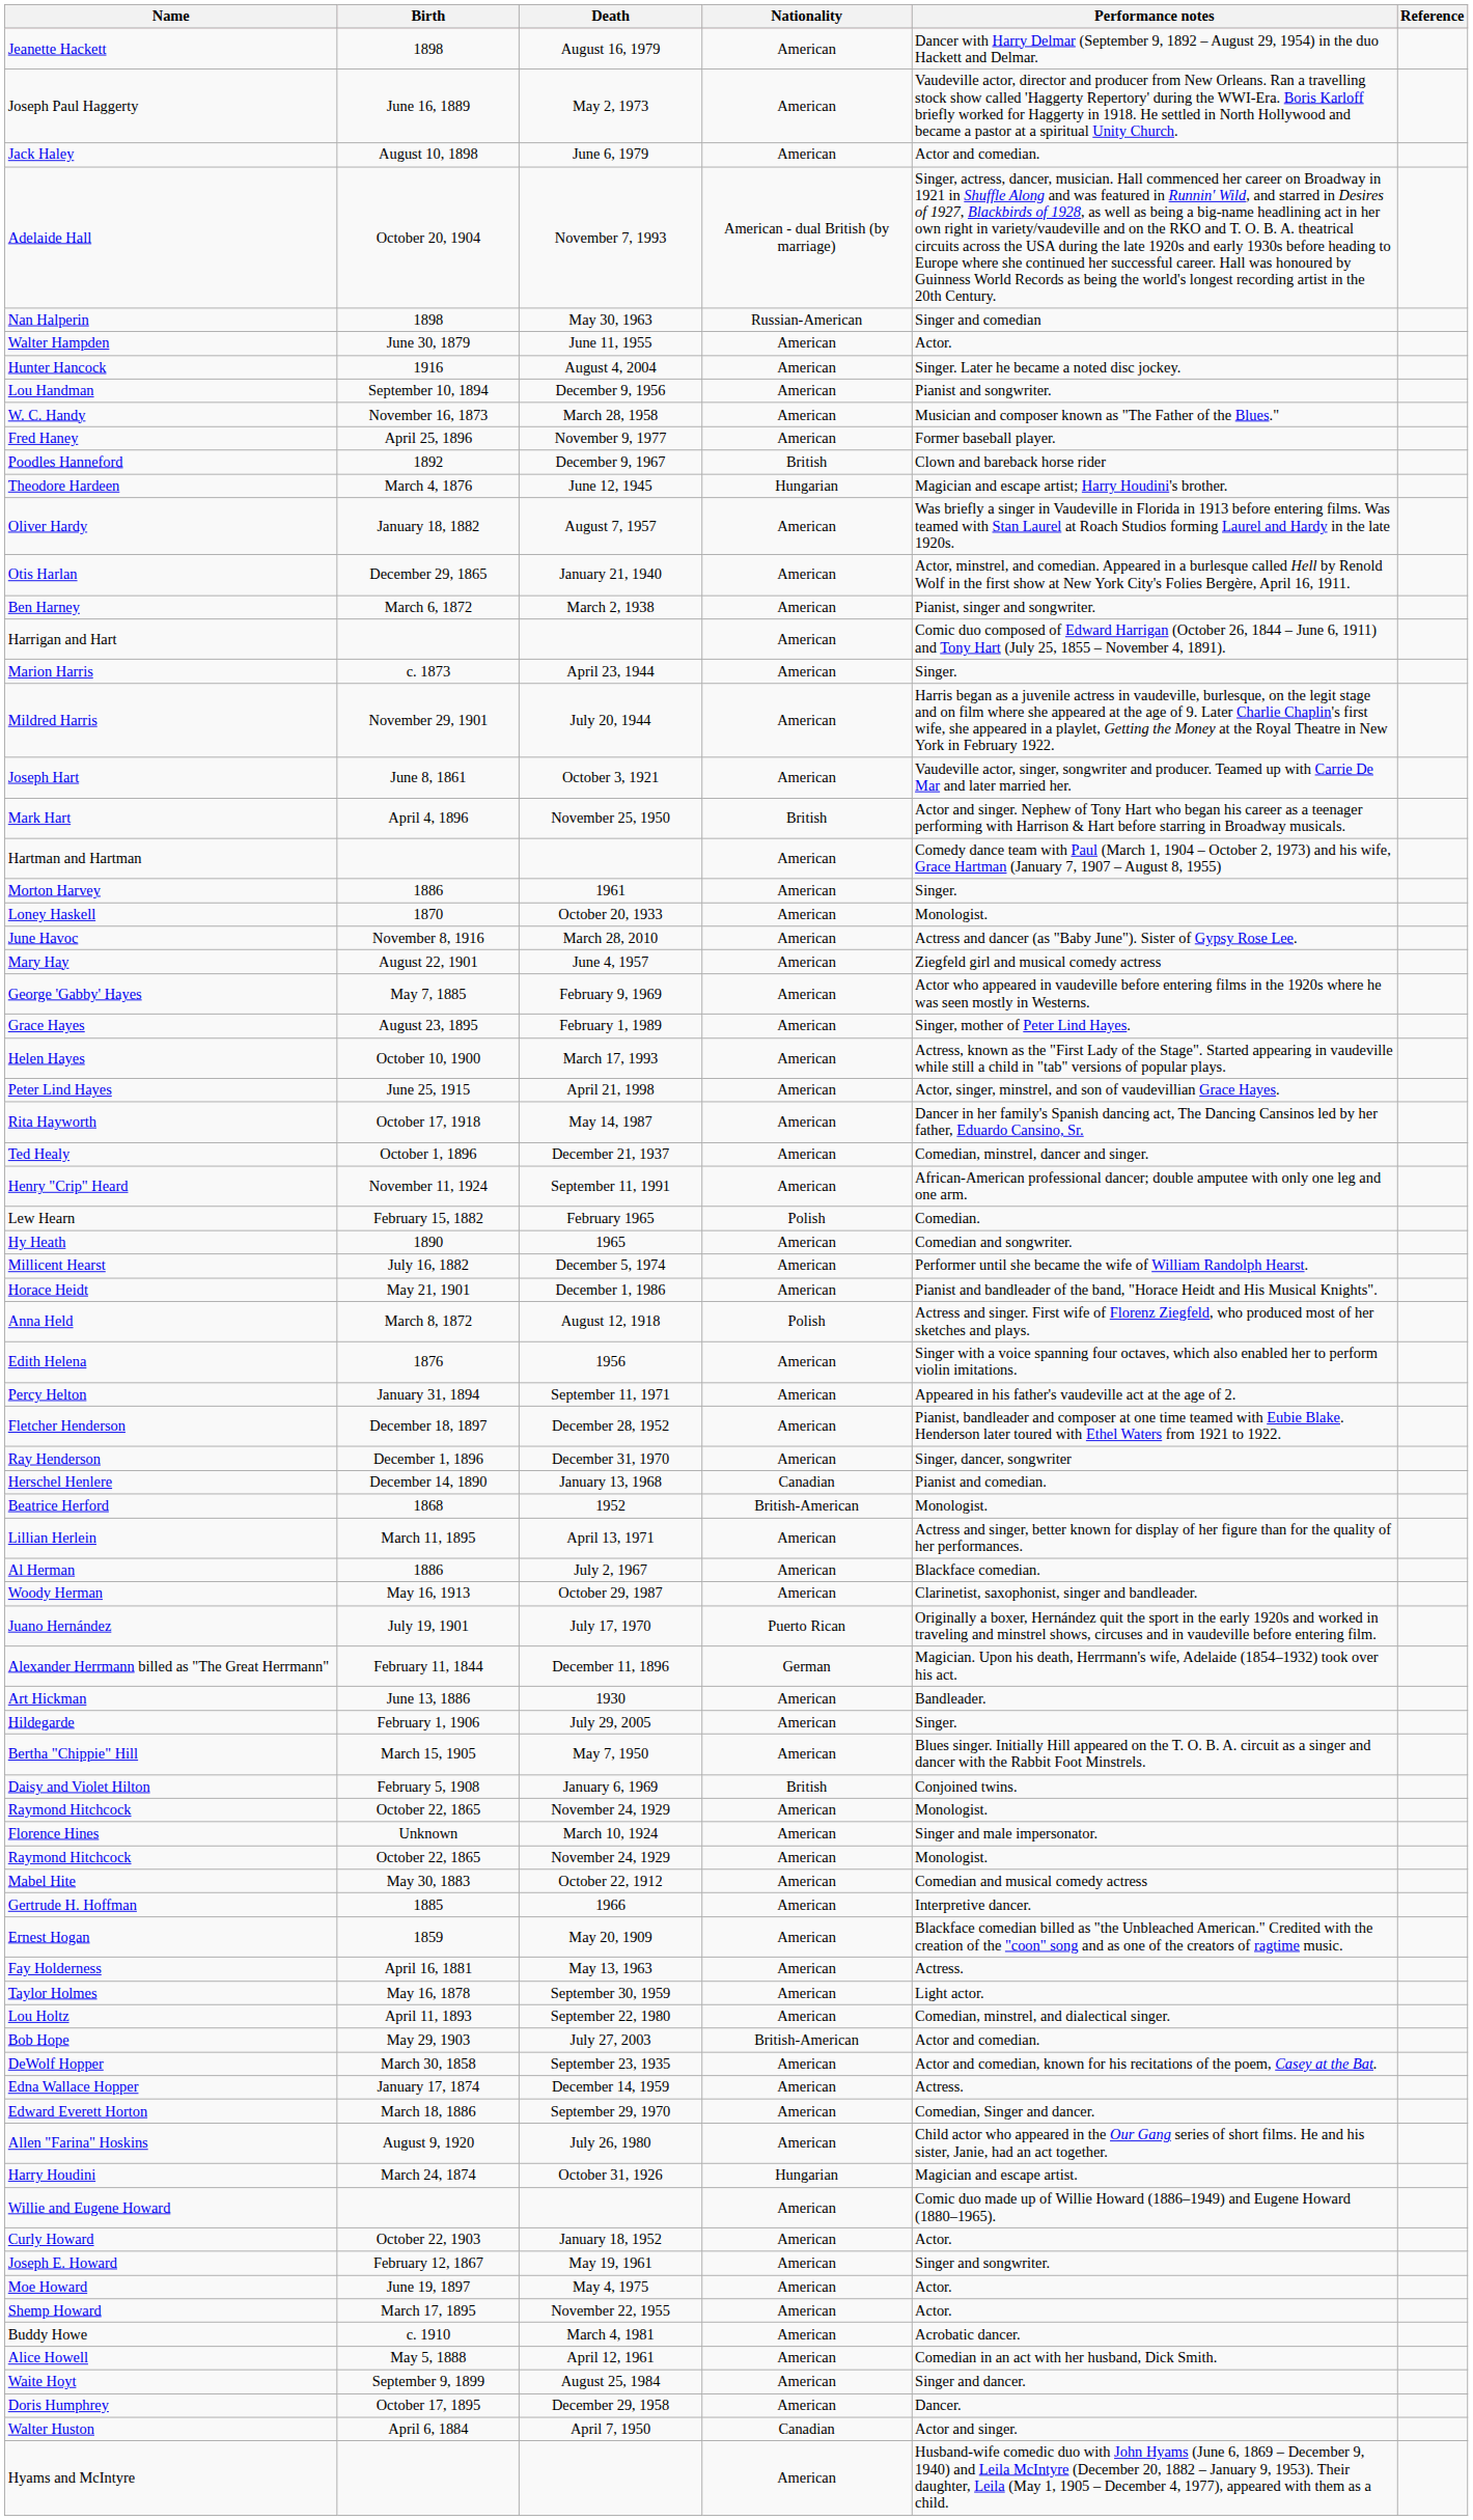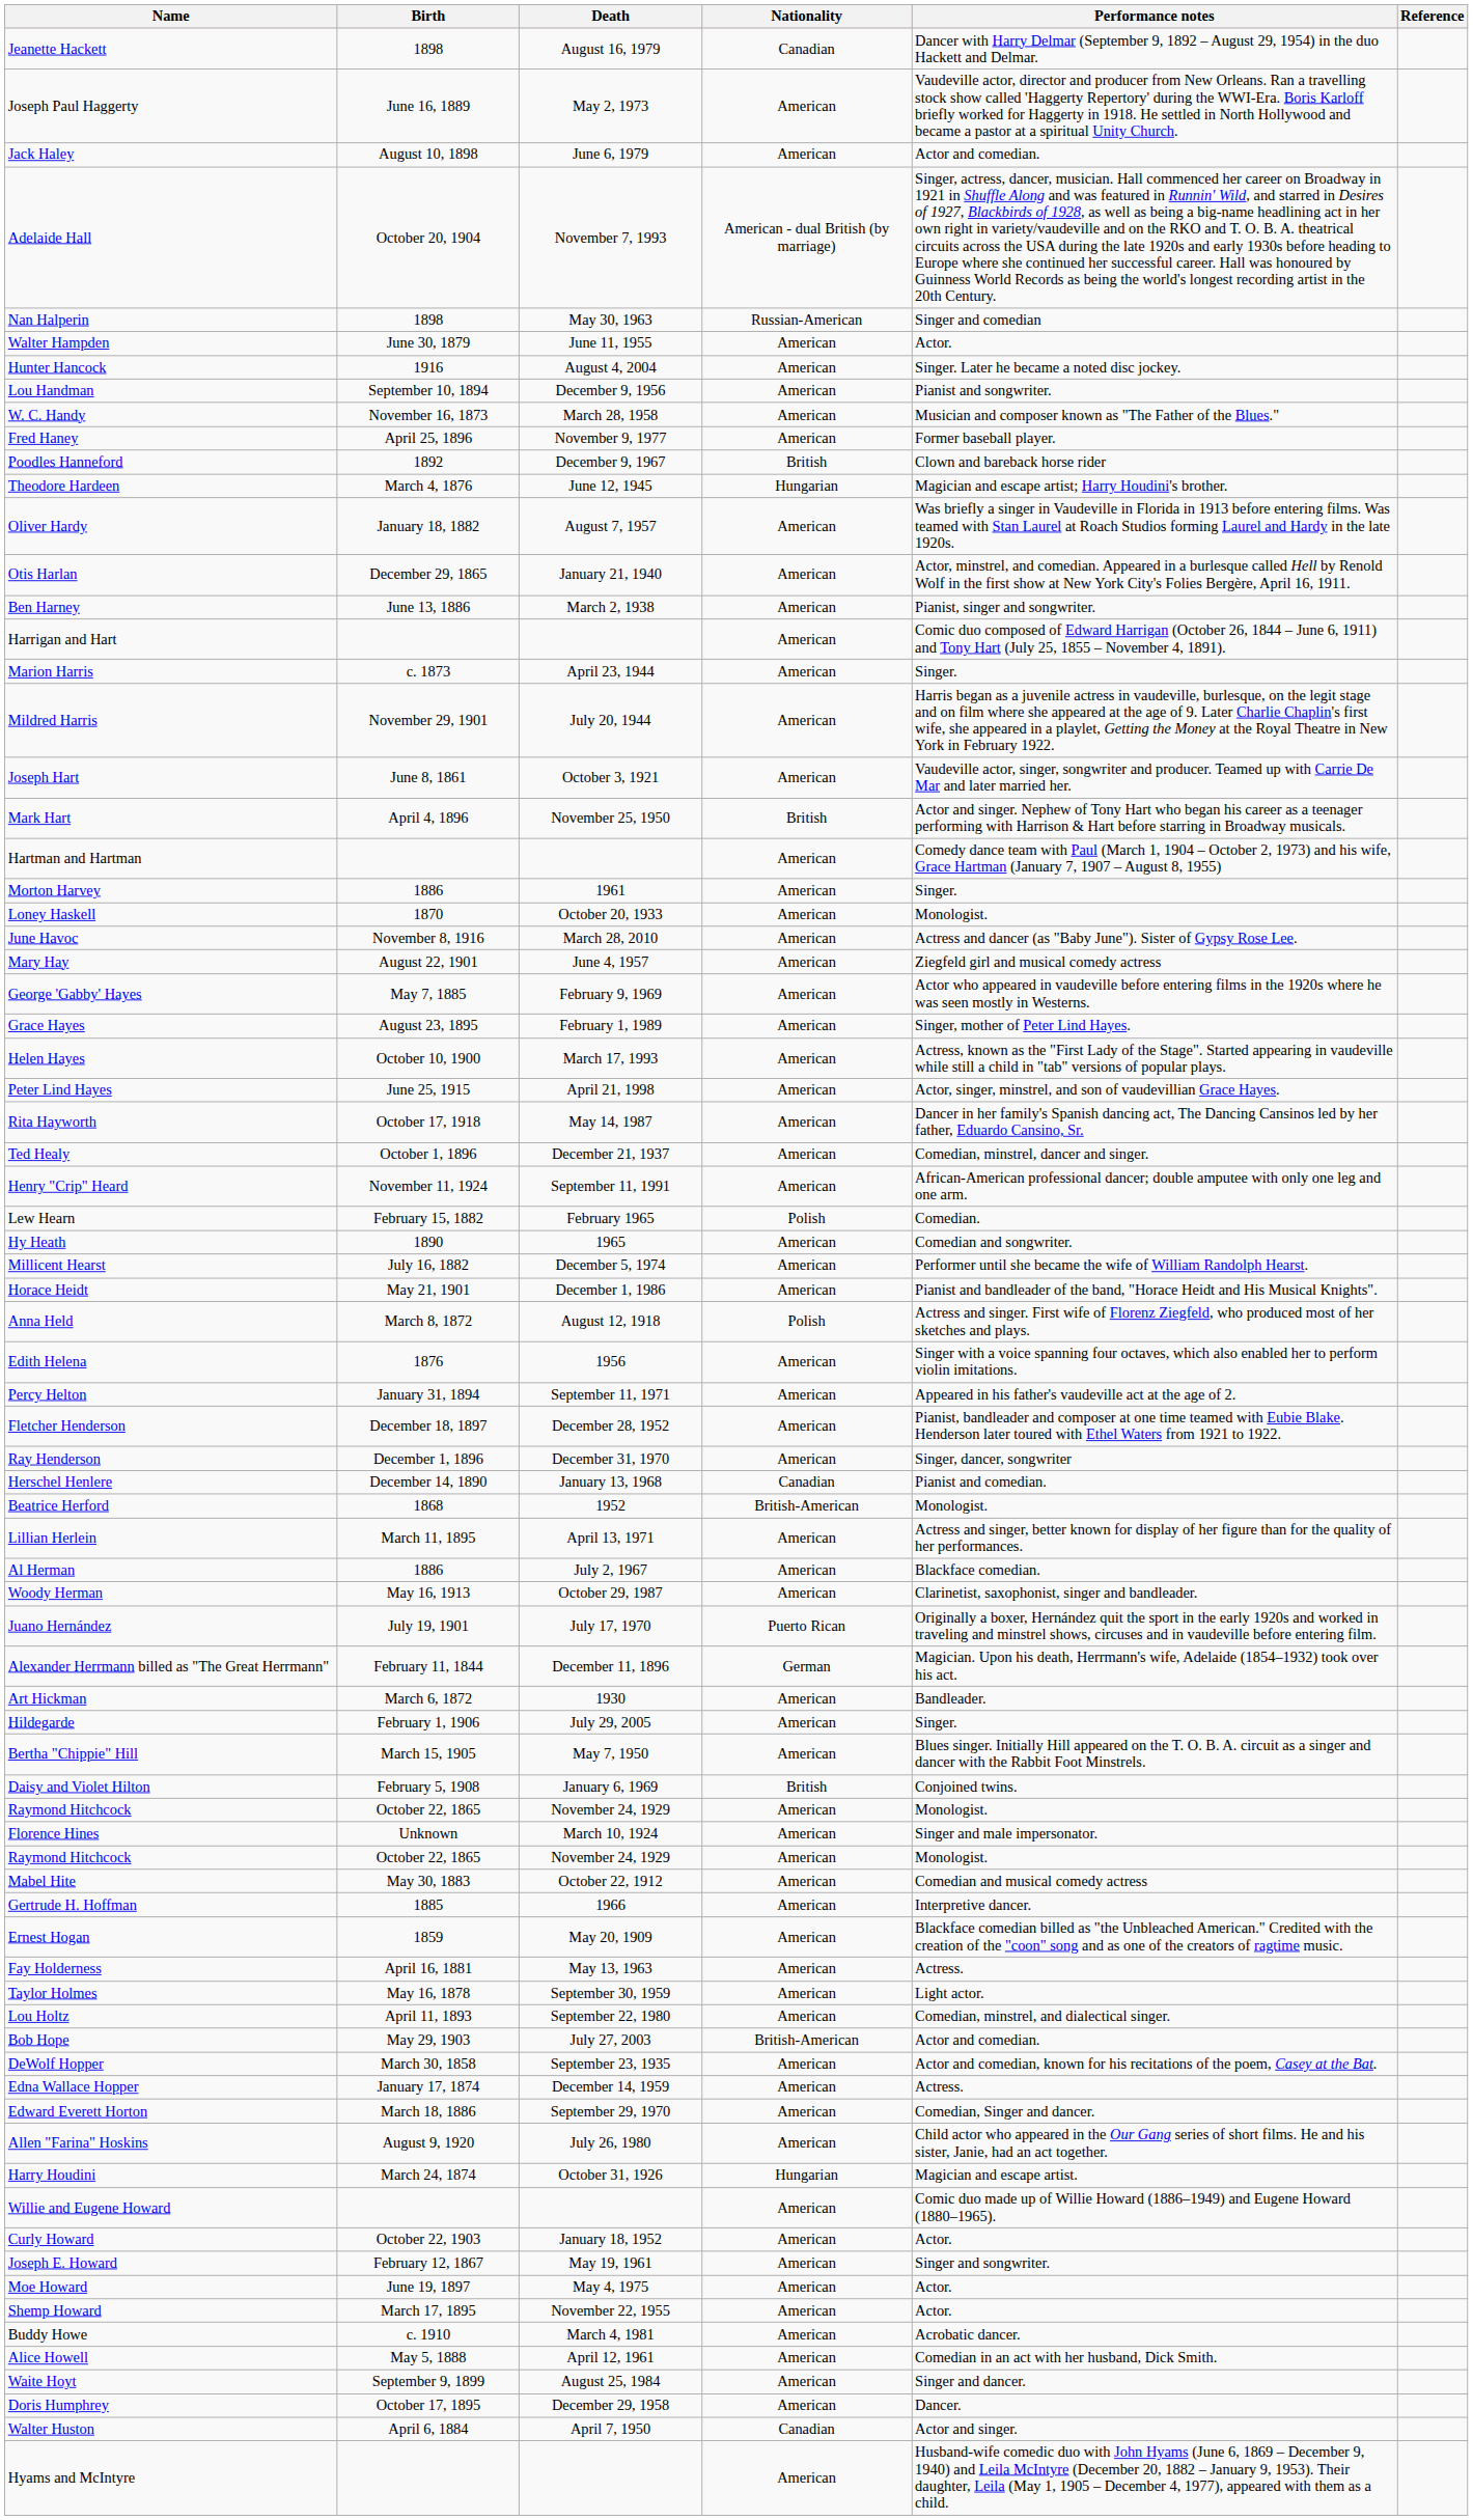Jeanette Hackett | Nationality: American -> Canadian
Ben Harney | Birth: March 6, 1872 -> June 13, 1886
Art Hickman | Birth: June 13, 1886 -> March 6, 1872
